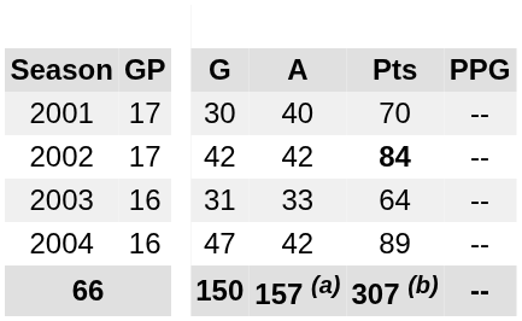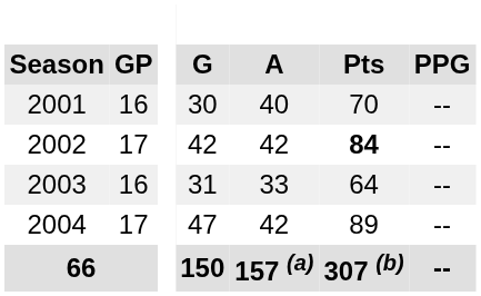2001 | GP: 17 -> 16
2004 | GP: 16 -> 17
